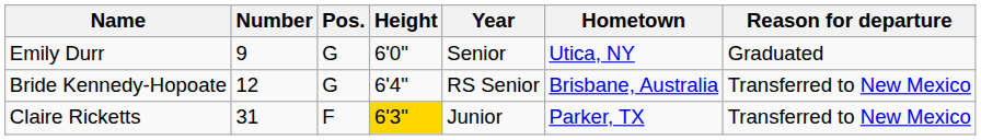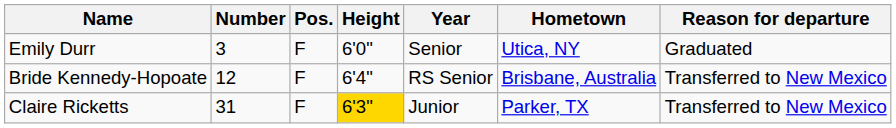Emily Durr | Number: 9 -> 3
Emily Durr | Pos.: G -> F
Bride Kennedy-Hopoate | Pos.: G -> F
